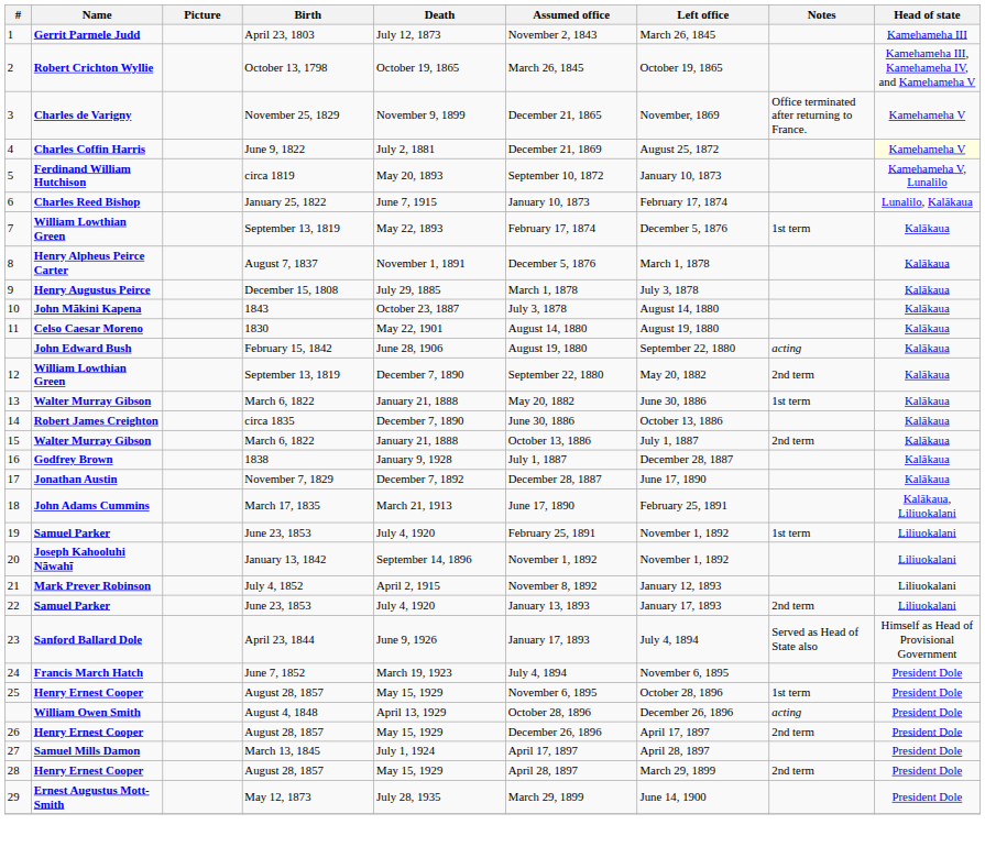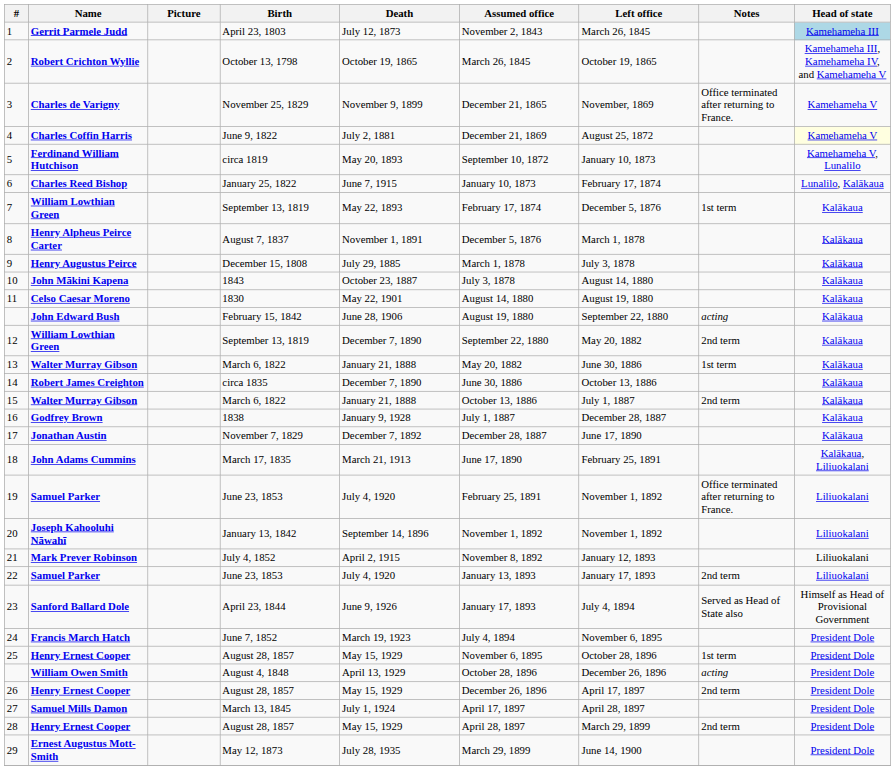1 | Head of state: no background -> lightblue background
19 | Notes: 1st term -> Office terminated after returning to France.
